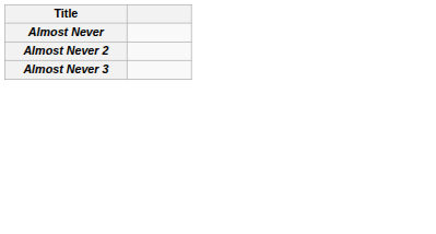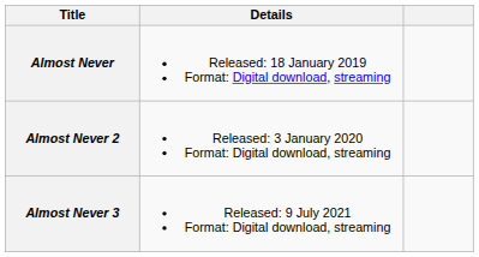+ column: Details | Released: 18 January 2019 Format: Digital download, streaming | Released: 3 January 2020 Format: Digital download, streaming | Released: 9 July 2021 Format: Digital download, streaming
